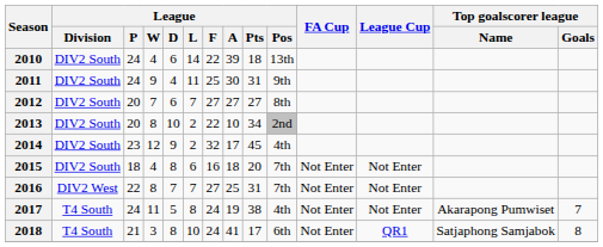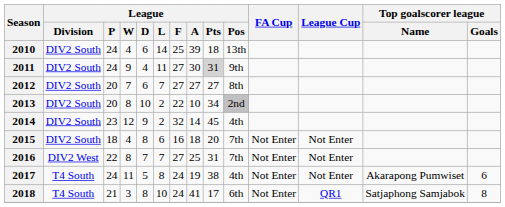2010 | League / F: 22 -> 25
2011 | League / F: 25 -> 27
2011 | League / Pts: no background -> lightgrey background
2014 | League / A: 17 -> 14
2017 | Top goalscorer league / Goals: 7 -> 6
